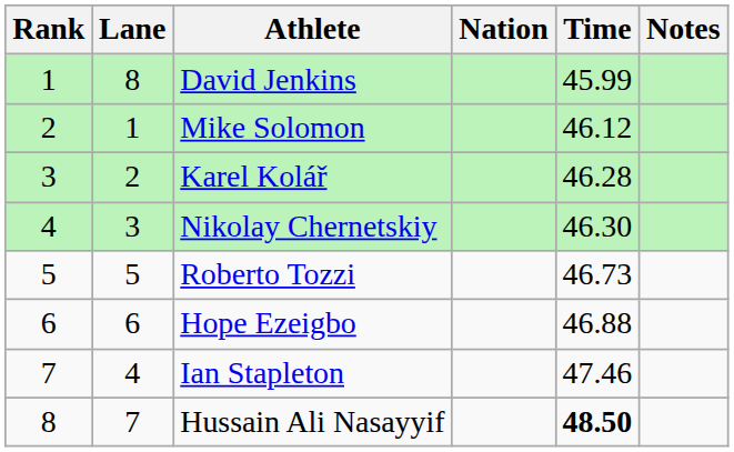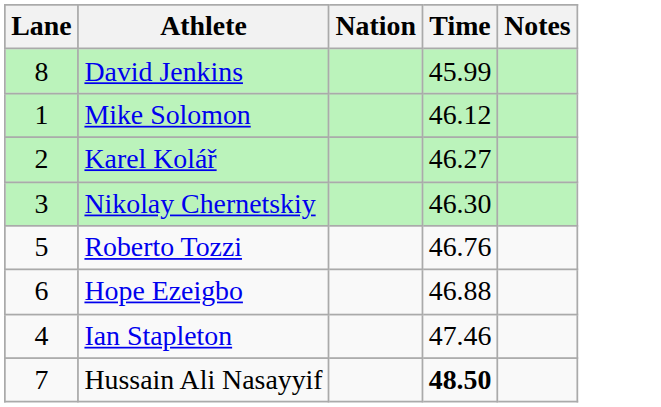- column: Rank | 1 | 2 | 3 | 4 | 5 | 6 | 7 | 8
Karel Kolář | Time: 46.28 -> 46.27
Roberto Tozzi | Time: 46.73 -> 46.76
